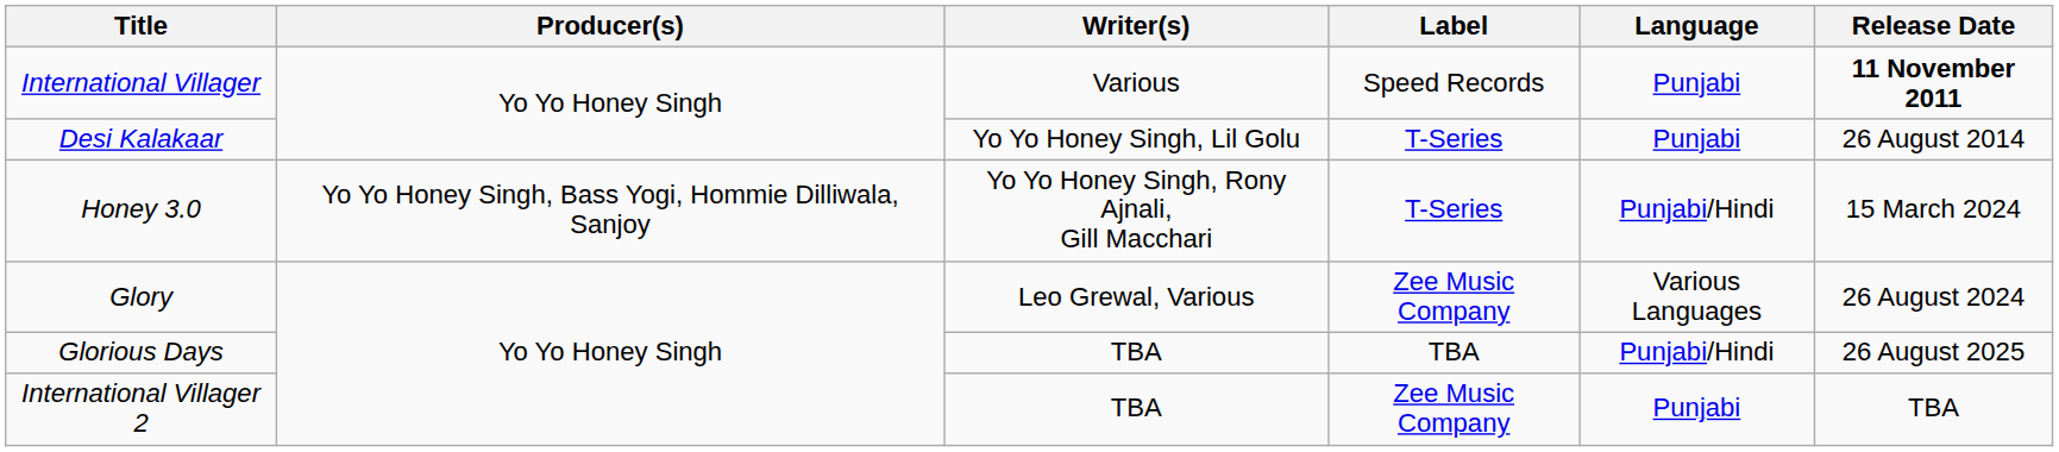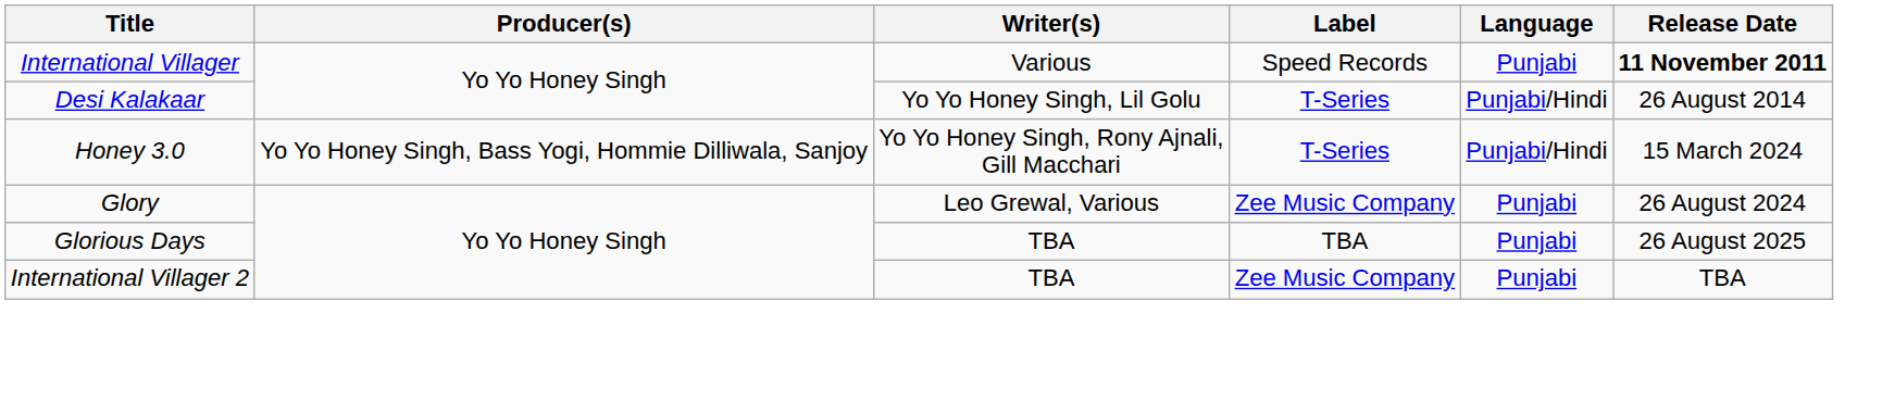Desi Kalakaar | Language: Punjabi -> Punjabi/Hindi
Glory | Language: Various Languages -> Punjabi
Glorious Days | Language: Punjabi/Hindi -> Punjabi
